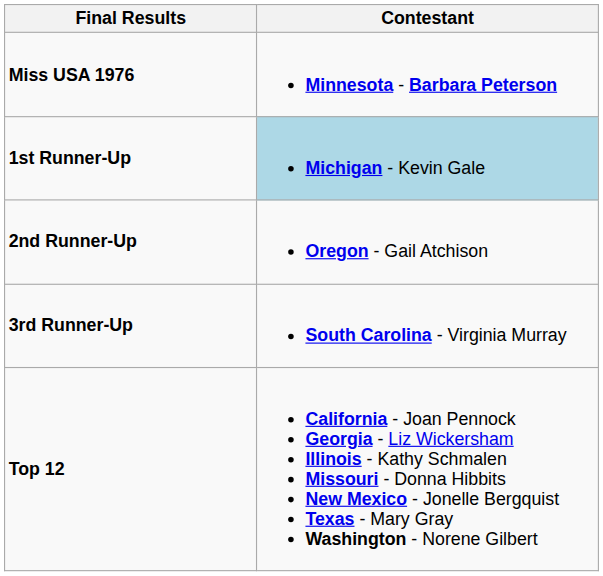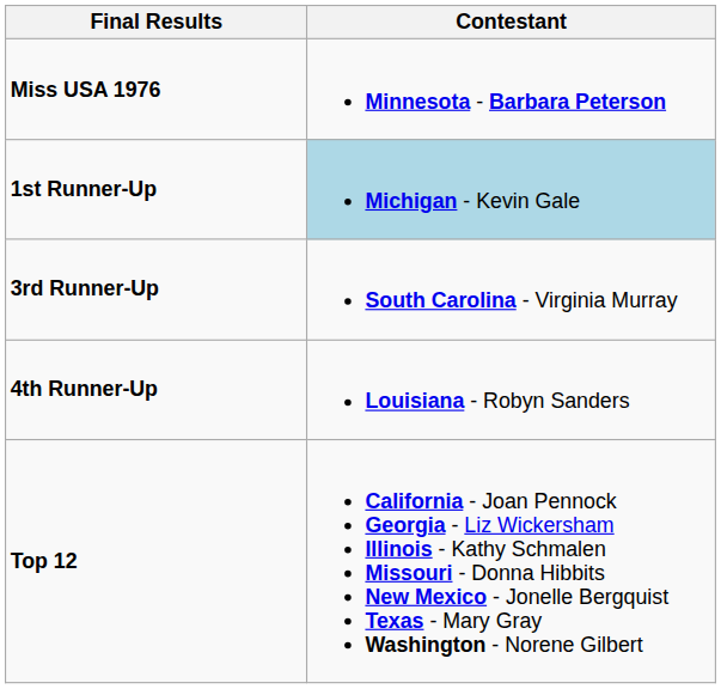- row: 2nd Runner-Up | Oregon - Gail Atchison
+ row: 4th Runner-Up | Louisiana - Robyn Sanders
